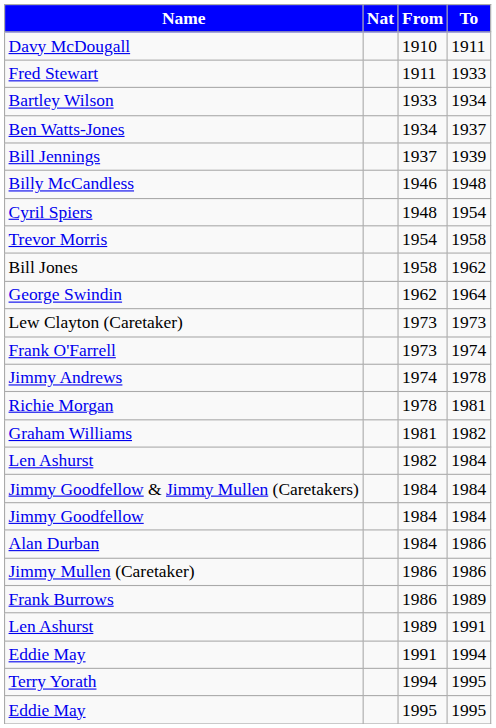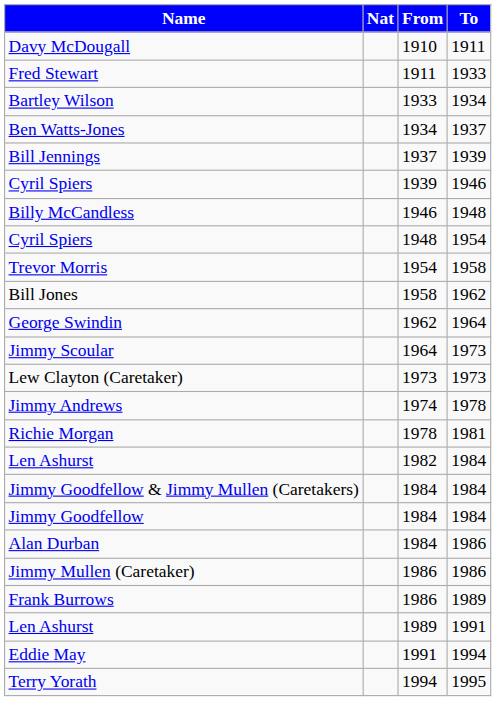+ row: Cyril Spiers | 1939 | 1946
+ row: Jimmy Scoular | 1964 | 1973
- row: Frank O'Farrell | 1973 | 1974
- row: Graham Williams | 1981 | 1982
- row: Eddie May | 1995 | 1995
